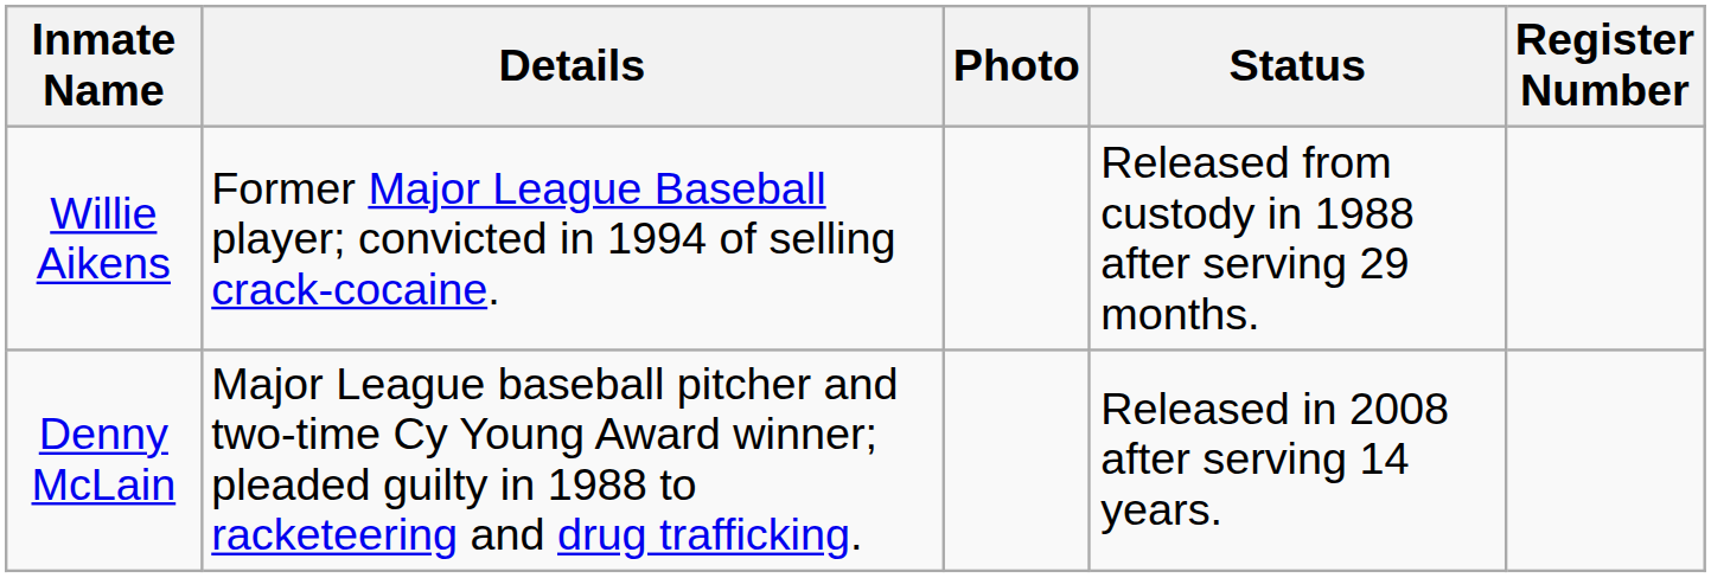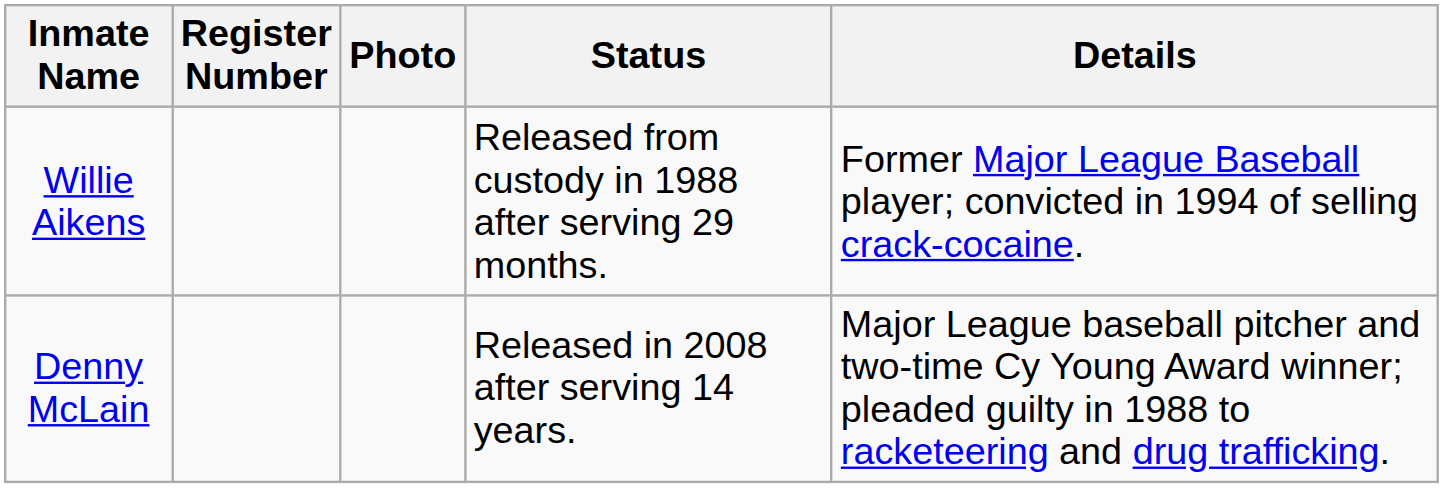columns swapped: Register Number <-> Details
